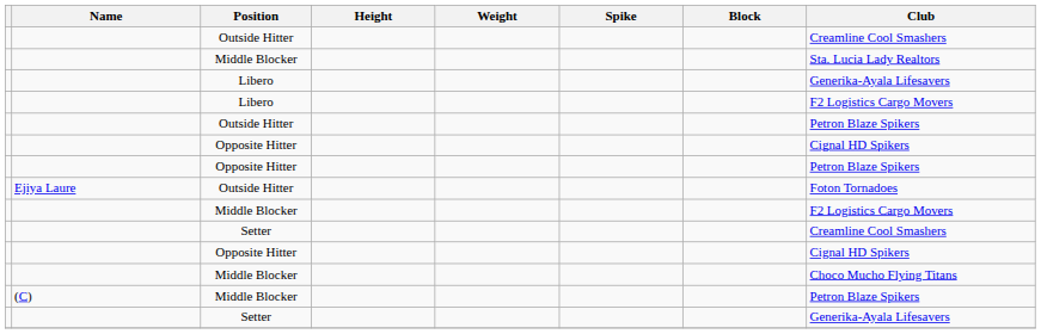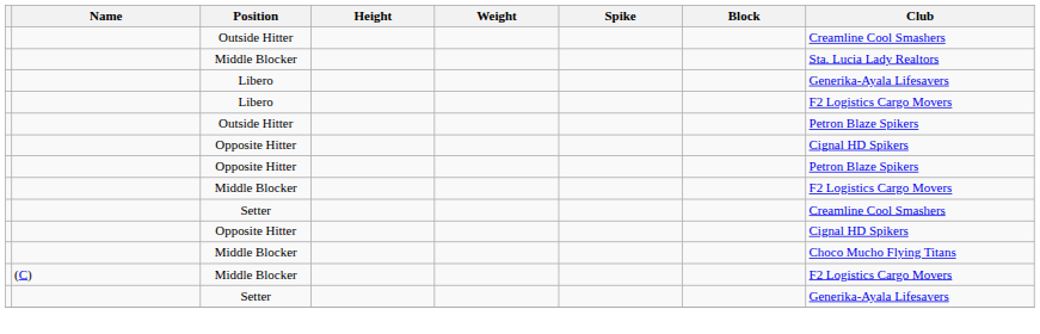- row: Ejiya Laure | Outside Hitter | Foton Tornadoes
(C) / Middle Blocker | Club: Petron Blaze Spikers -> F2 Logistics Cargo Movers
